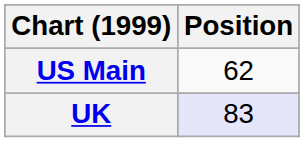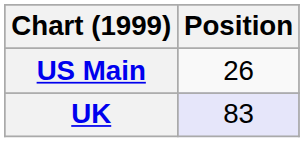US Main | Position: 62 -> 26
